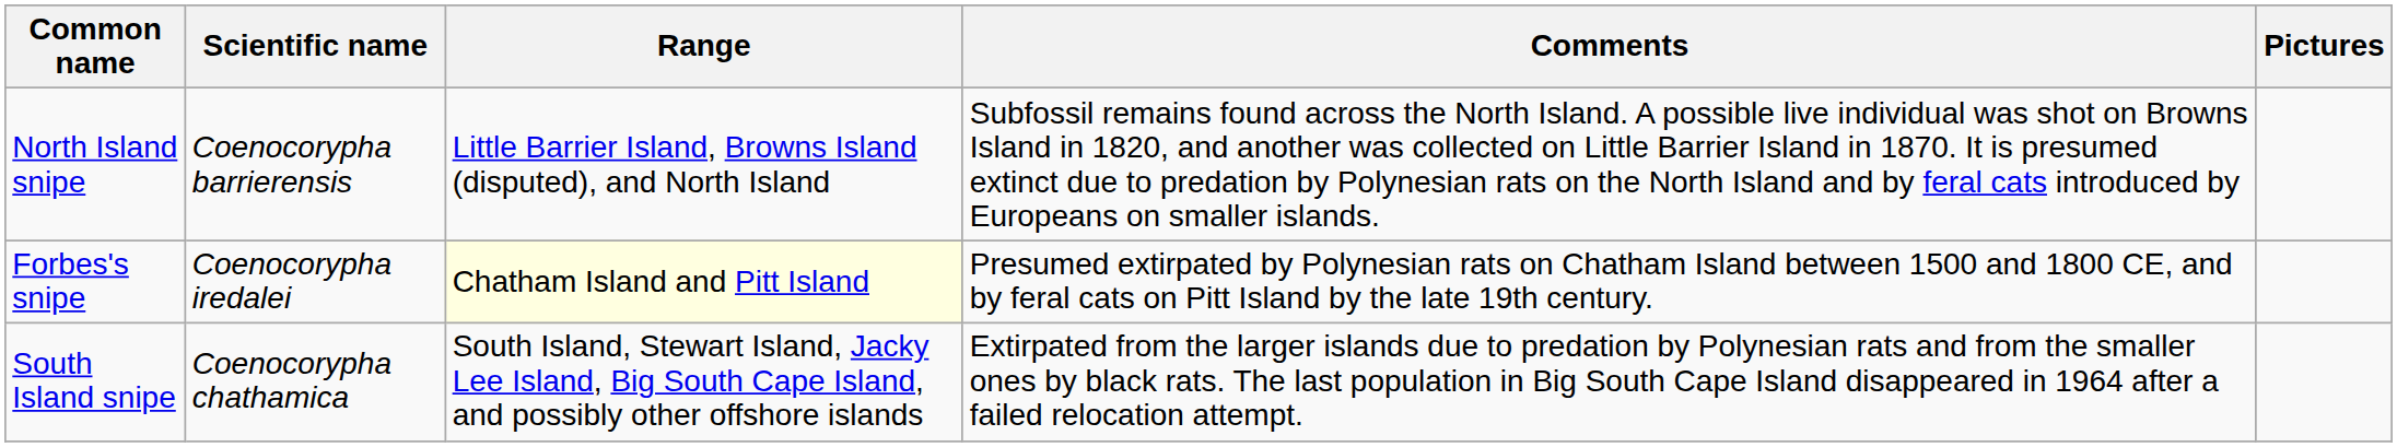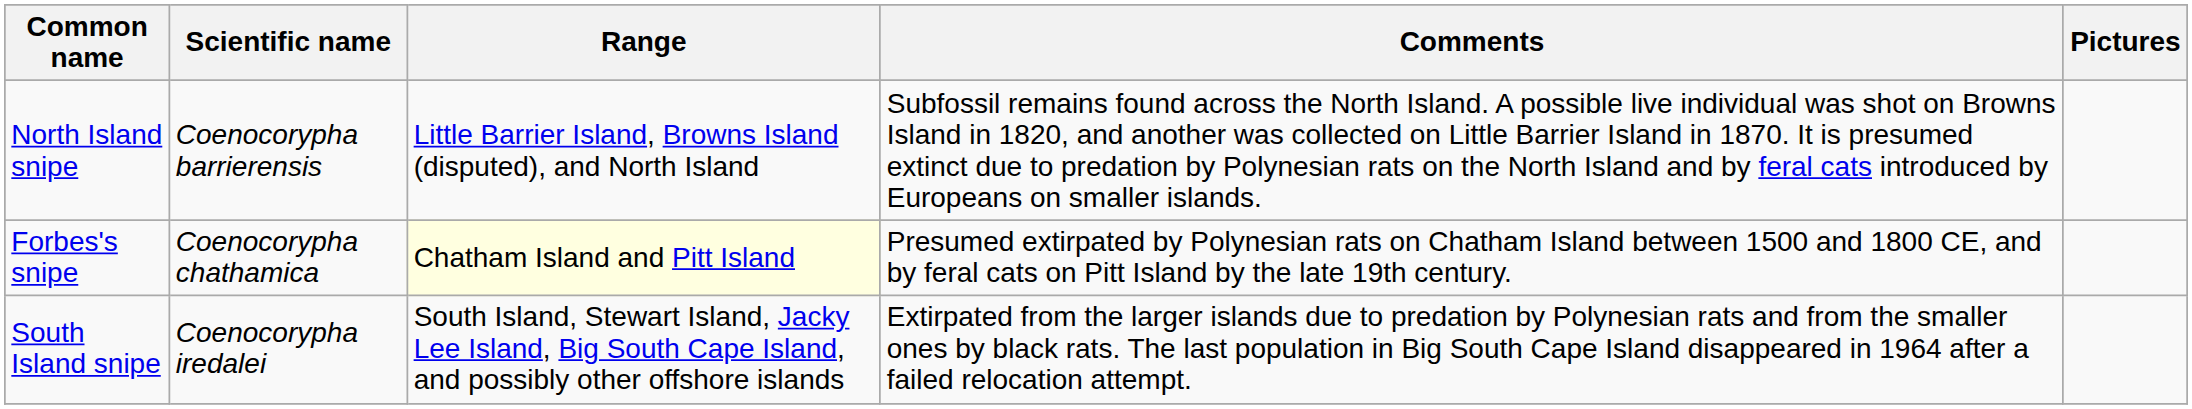Forbes's snipe | Scientific name: Coenocorypha iredalei -> Coenocorypha chathamica
South Island snipe | Scientific name: Coenocorypha chathamica -> Coenocorypha iredalei
